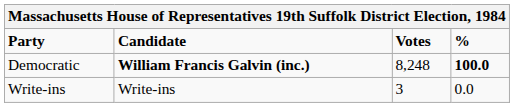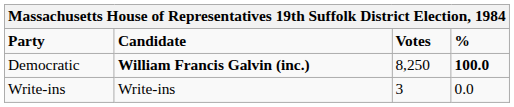Democratic | Votes: 8,248 -> 8,250
